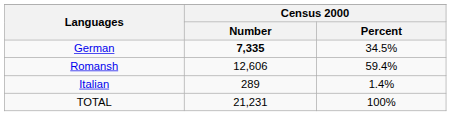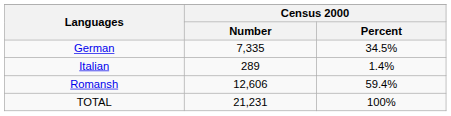German | Census 2000 / Number: bold -> normal
rows swapped: Romansh <-> Italian
